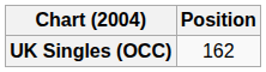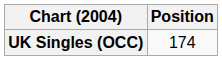UK Singles (OCC) | Position: 162 -> 174
